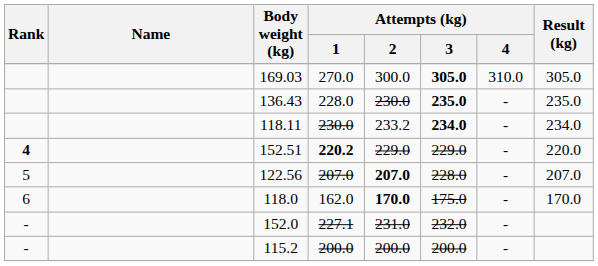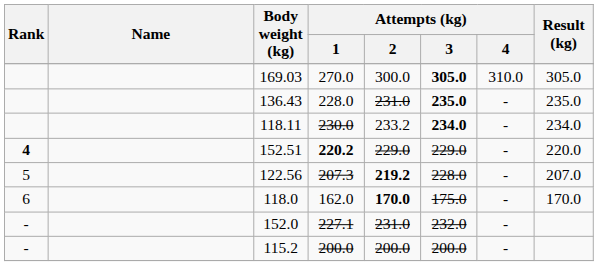136.43 | Attempts (kg) / 2: 230.0 -> 231.0
122.56 | Attempts (kg) / 1: 207.0 -> 207.3
122.56 | Attempts (kg) / 2: 207.0 -> 219.2
